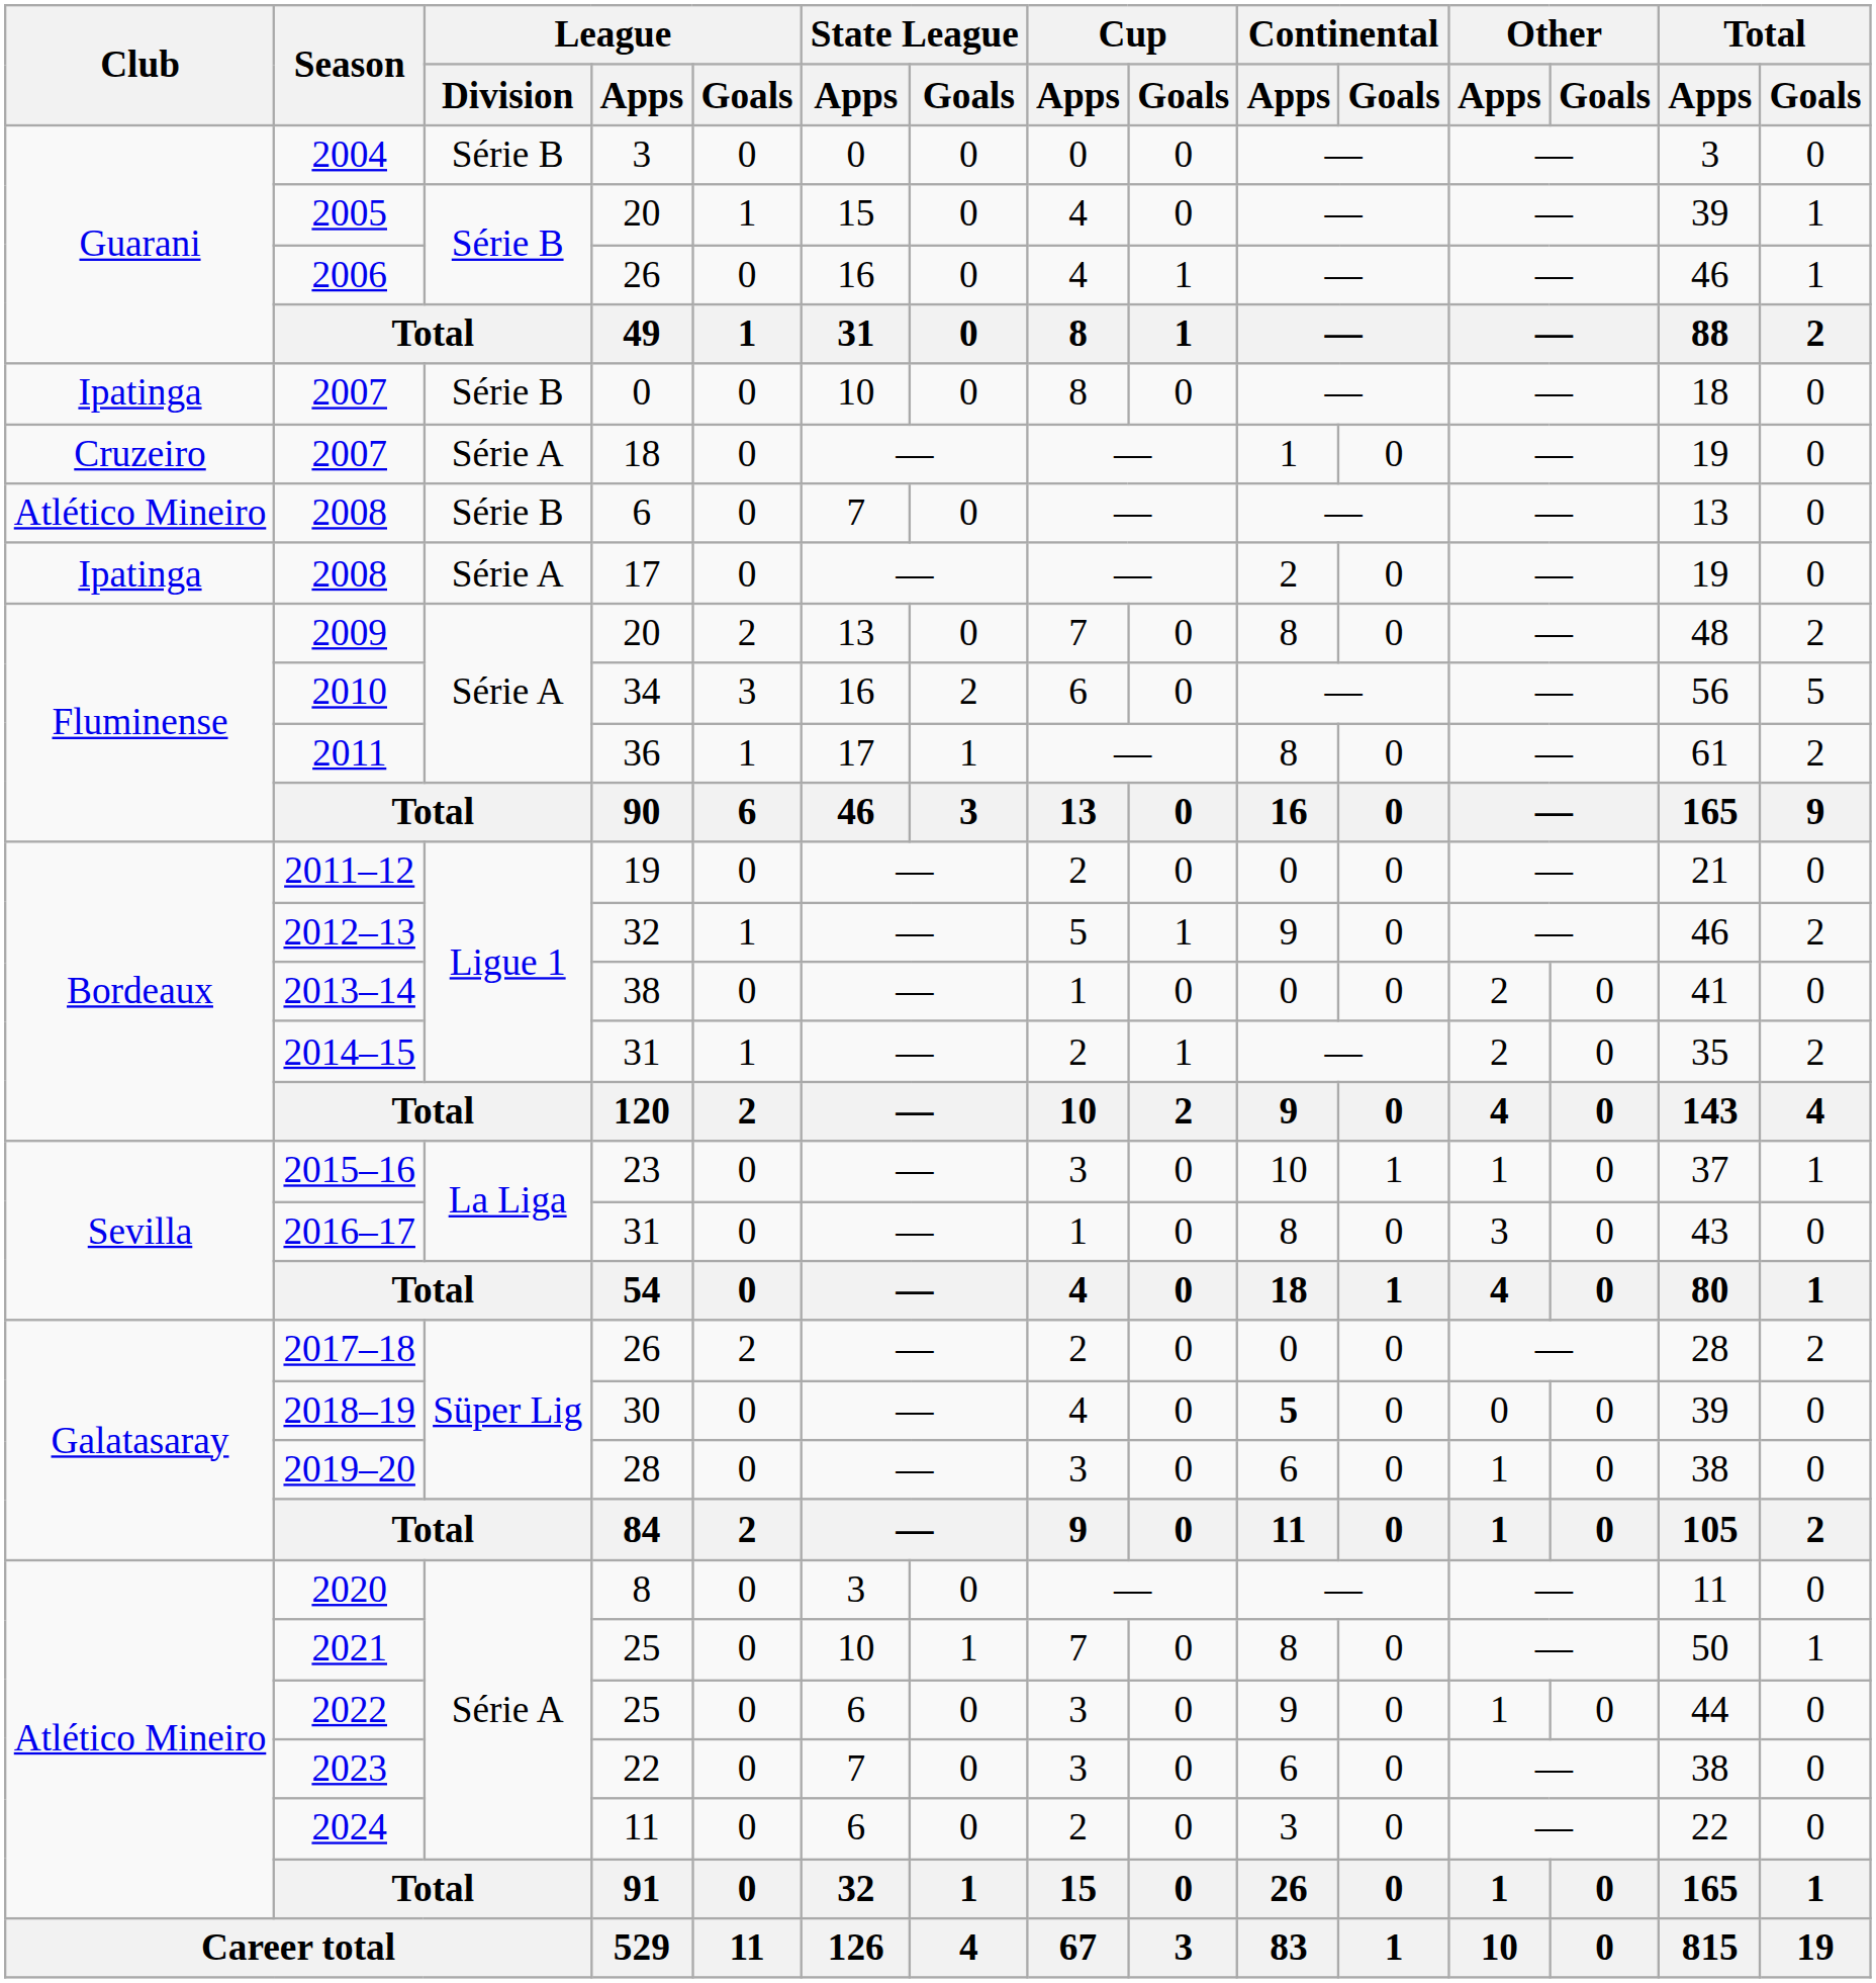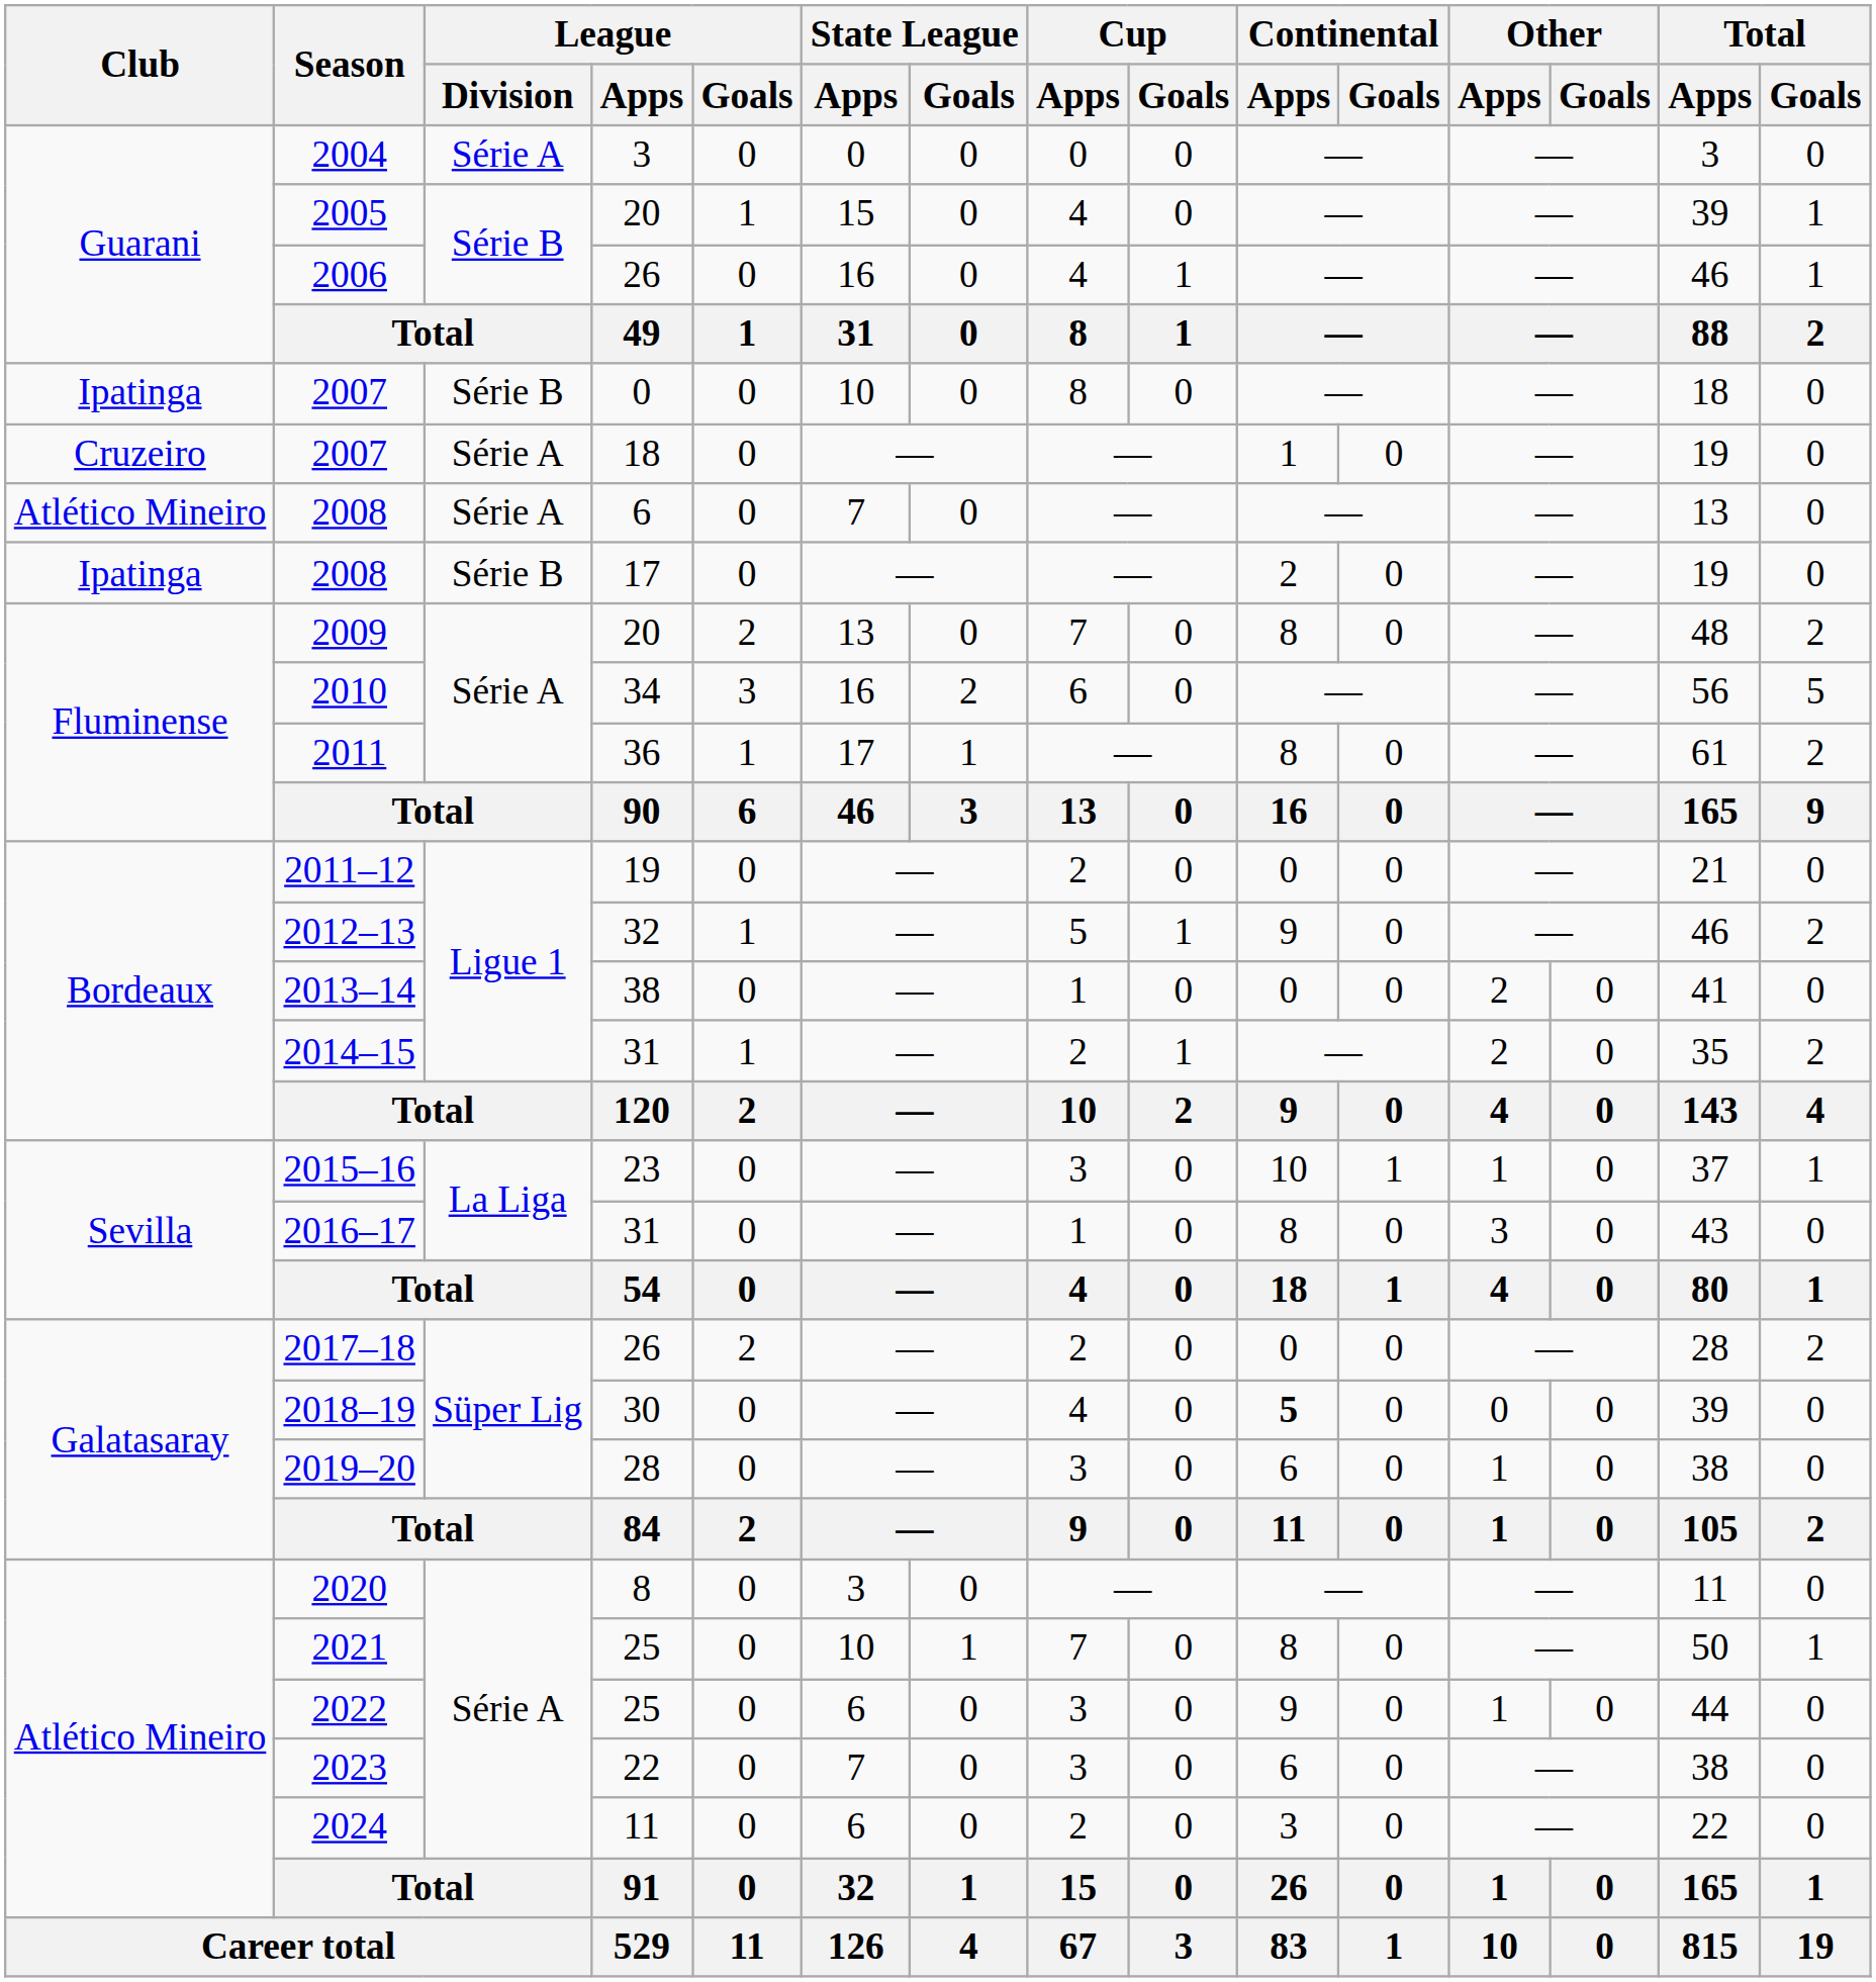2004 | League / Division: Série B -> Série A
2008 / 6 | League / Division: Série B -> Série A
2008 / 17 | League / Division: Série A -> Série B
